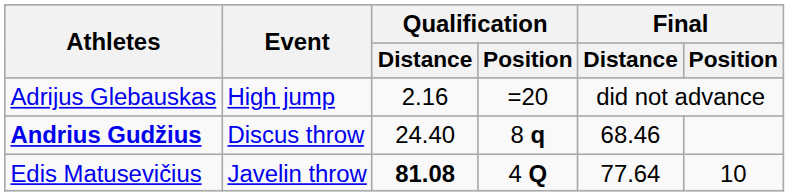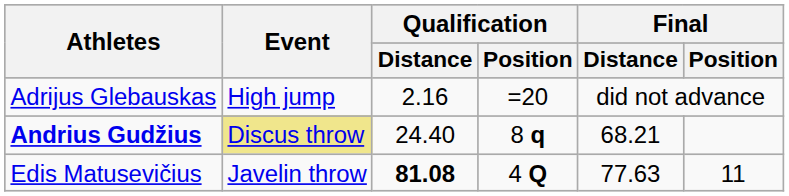Andrius Gudžius | Event: no background -> khaki background
Andrius Gudžius | Final / Distance: 68.46 -> 68.21
Edis Matusevičius | Final / Distance: 77.64 -> 77.63
Edis Matusevičius | Final / Position: 10 -> 11
